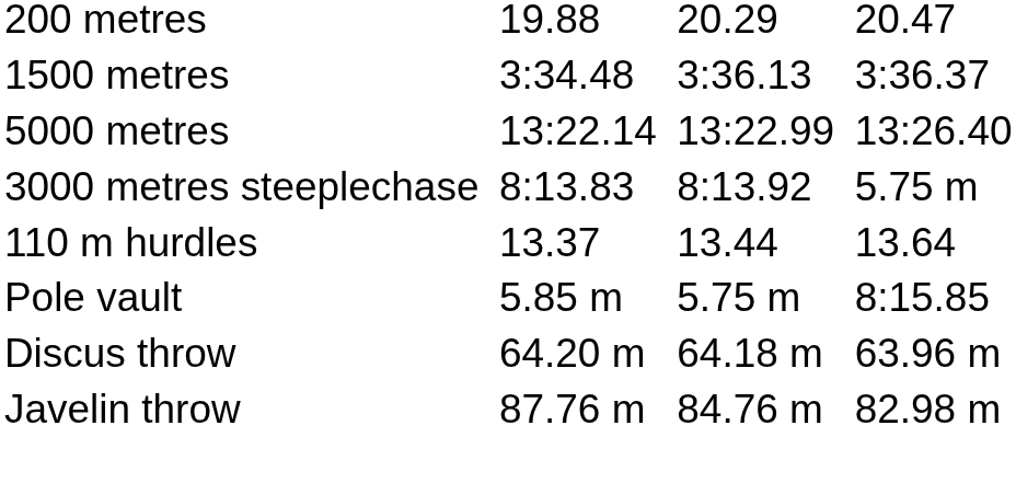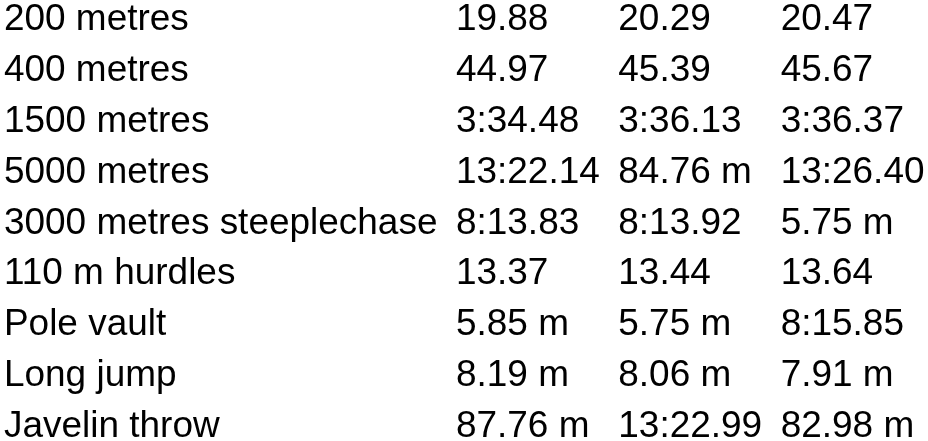+ row: 400 metres | 44.97 | 45.39 | 45.67
5000 metres | column 5: 13:22.99 -> 84.76 m
+ row: Long jump | 8.19 m | 8.06 m | 7.91 m
- row: Discus throw | 64.20 m | 64.18 m | 63.96 m
Javelin throw | column 5: 84.76 m -> 13:22.99
